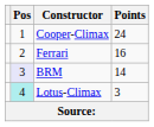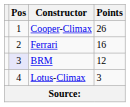Cooper-Climax | Points: 24 -> 26
BRM | Points: 14 -> 12
Lotus-Climax | Pos: paleturquoise background -> no background
